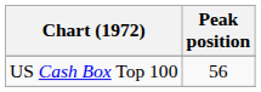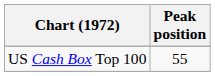US Cash Box Top 100 | Peak position: 56 -> 55
